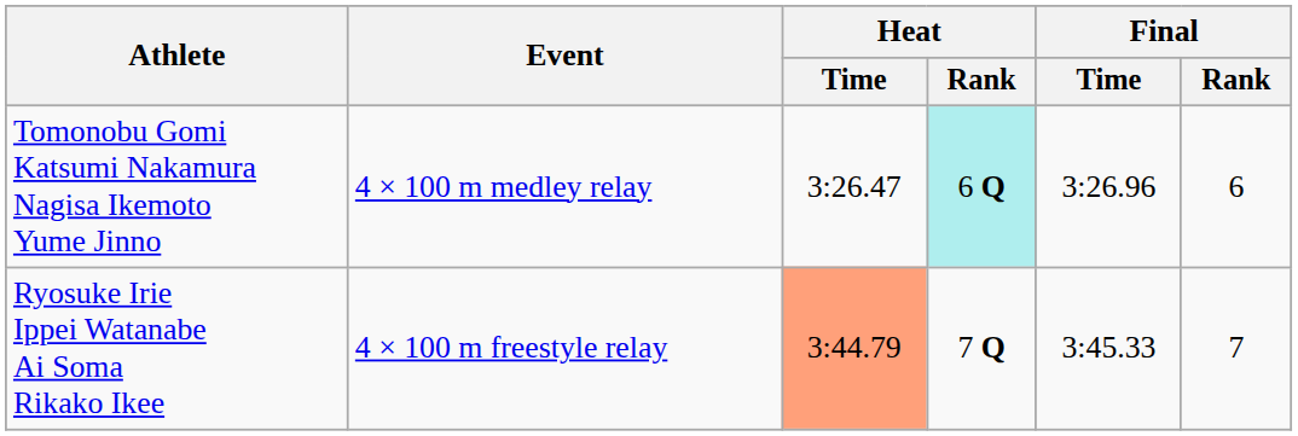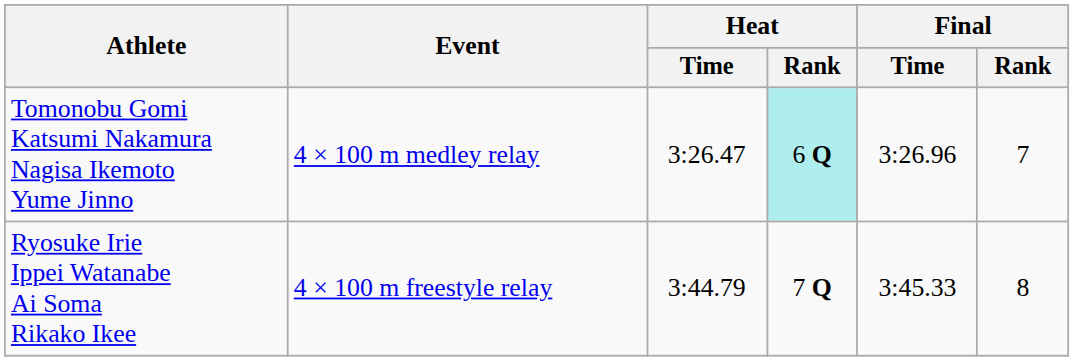Tomonobu Gomi Katsumi Nakamura Nagisa Ikemoto Yume Jinno | Final / Rank: 6 -> 7
Ryosuke Irie Ippei Watanabe Ai Soma Rikako Ikee | Heat / Time: lightsalmon background -> no background
Ryosuke Irie Ippei Watanabe Ai Soma Rikako Ikee | Final / Rank: 7 -> 8
